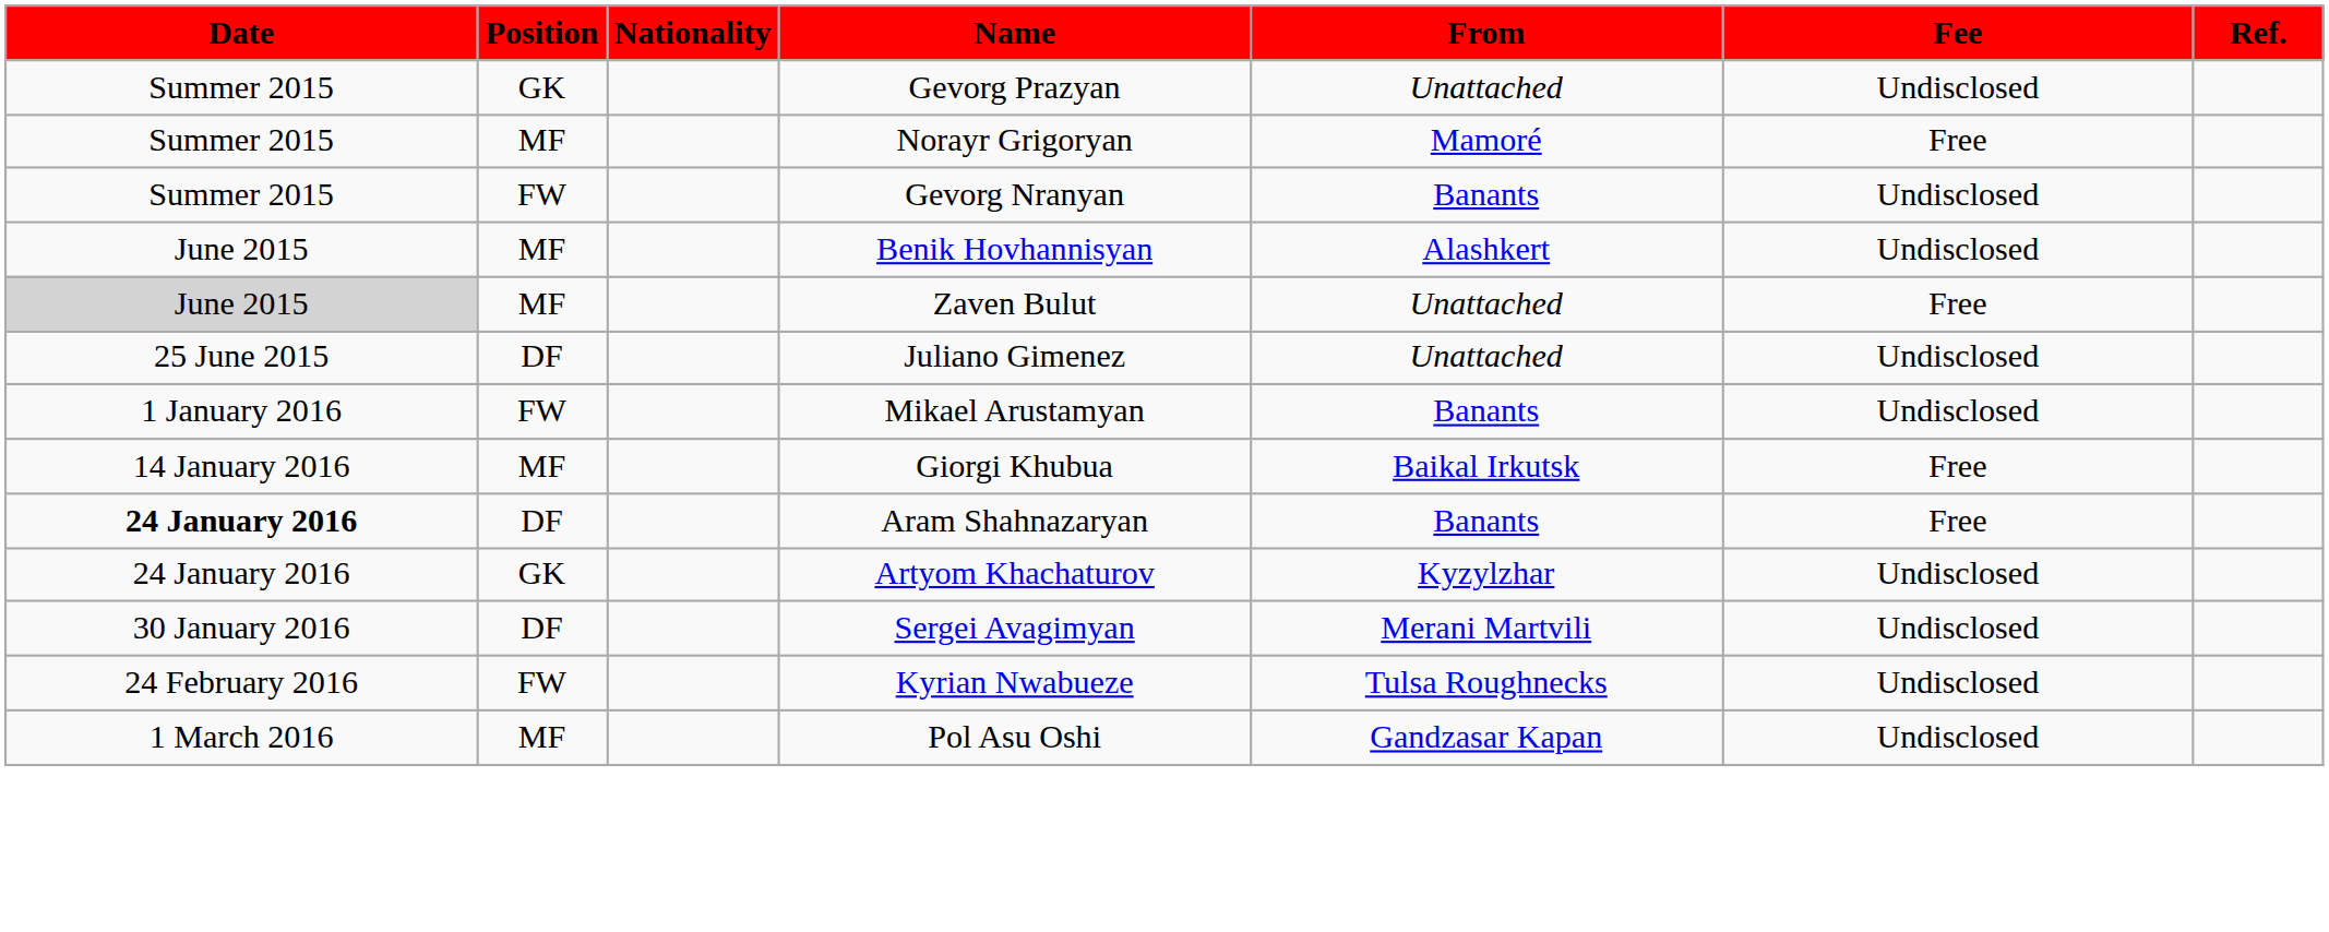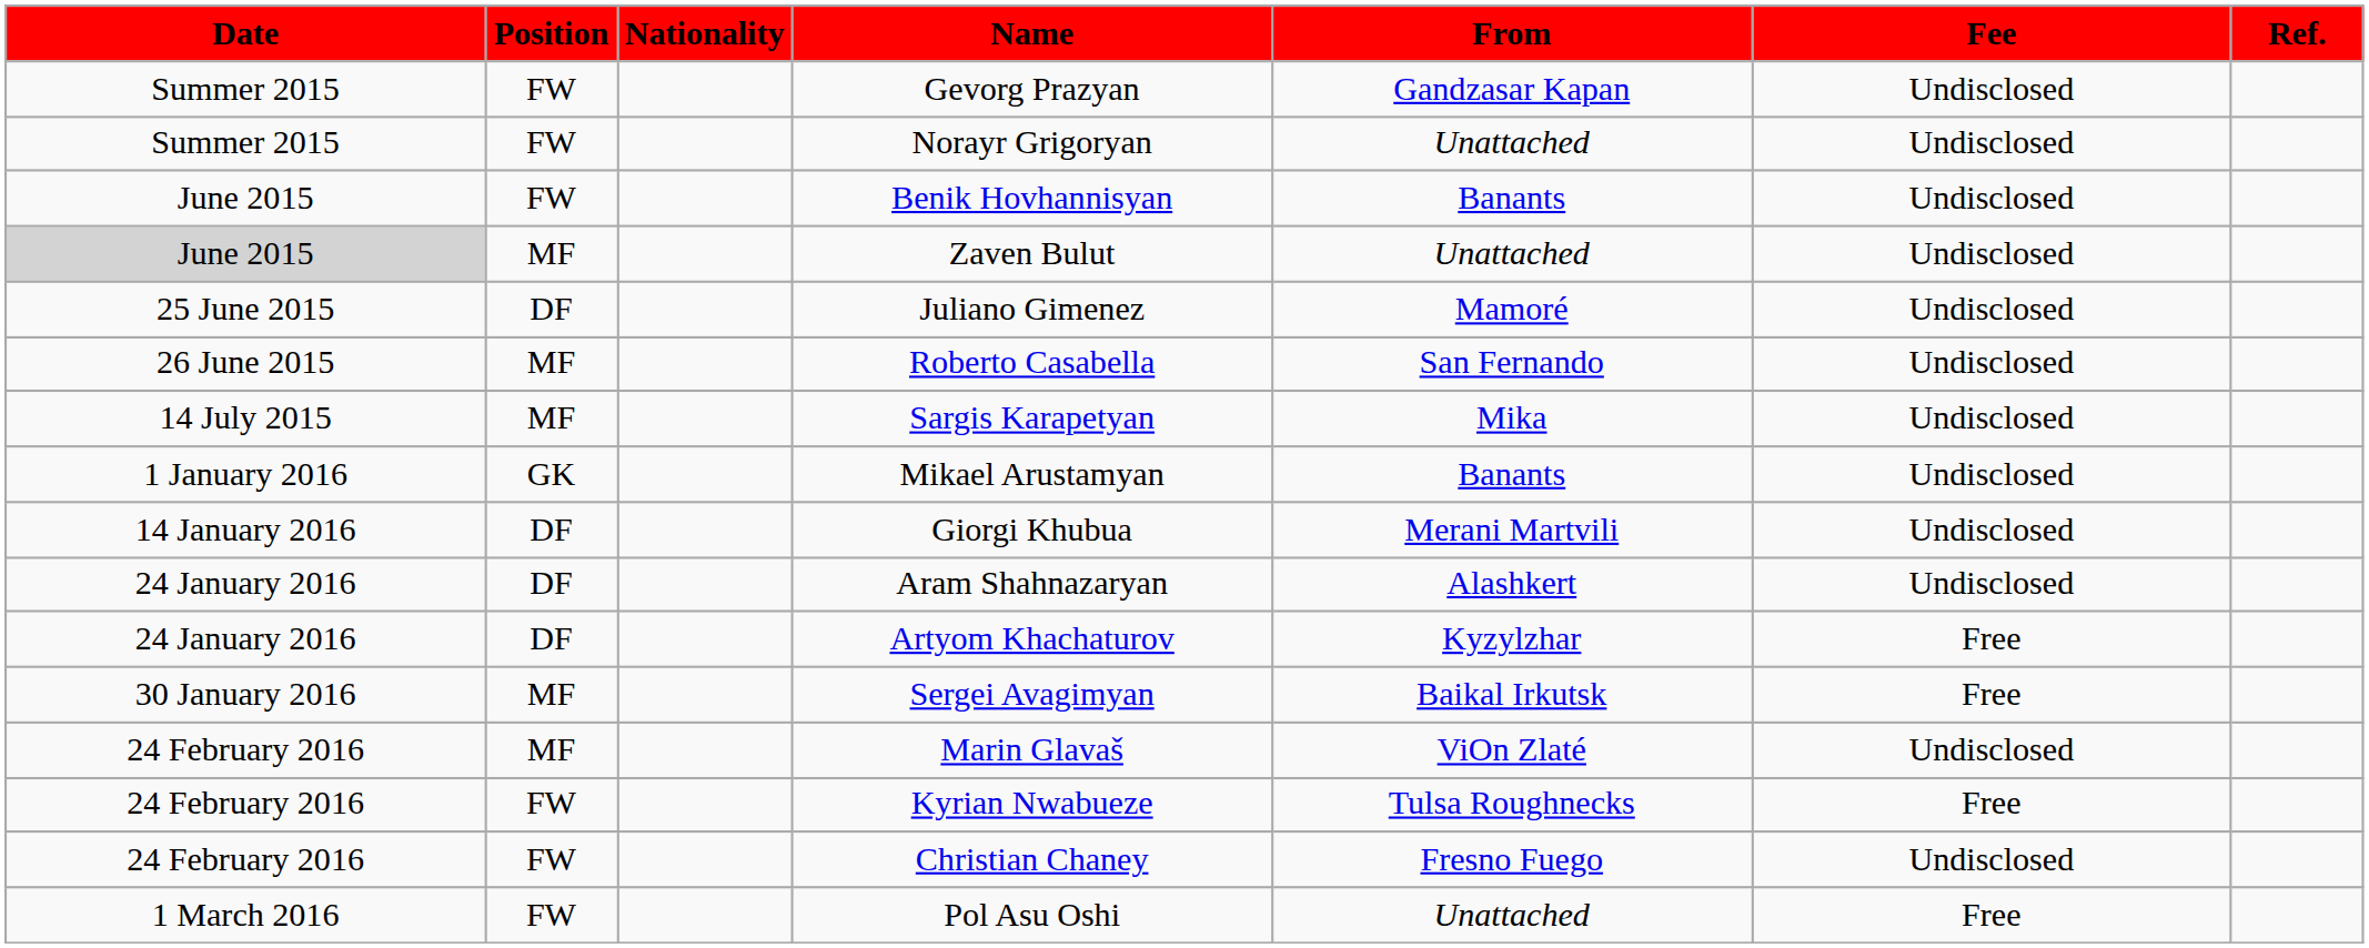Gevorg Prazyan | Position: GK -> FW
Gevorg Prazyan | From: Unattached -> Gandzasar Kapan
Norayr Grigoryan | Position: MF -> FW
Norayr Grigoryan | From: Mamoré -> Unattached
Norayr Grigoryan | Fee: Free -> Undisclosed
- row: Summer 2015 | FW | Gevorg Nranyan | Banants | Undisclosed
Benik Hovhannisyan | Position: MF -> FW
Benik Hovhannisyan | From: Alashkert -> Banants
Zaven Bulut | Fee: Free -> Undisclosed
Juliano Gimenez | From: Unattached -> Mamoré
+ row: 26 June 2015 | MF | Roberto Casabella | San Fernando | Undisclosed
+ row: 14 July 2015 | MF | Sargis Karapetyan | Mika | Undisclosed
Mikael Arustamyan | Position: FW -> GK
Giorgi Khubua | Position: MF -> DF
Giorgi Khubua | From: Baikal Irkutsk -> Merani Martvili
Giorgi Khubua | Fee: Free -> Undisclosed
Aram Shahnazaryan | Date: bold -> normal
Aram Shahnazaryan | From: Banants -> Alashkert
Aram Shahnazaryan | Fee: Free -> Undisclosed
Artyom Khachaturov | Position: GK -> DF
Artyom Khachaturov | Fee: Undisclosed -> Free
Sergei Avagimyan | Position: DF -> MF
Sergei Avagimyan | From: Merani Martvili -> Baikal Irkutsk
Sergei Avagimyan | Fee: Undisclosed -> Free
+ row: 24 February 2016 | MF | Marin Glavaš | ViOn Zlaté | Undisclosed
Kyrian Nwabueze | Fee: Undisclosed -> Free
+ row: 24 February 2016 | FW | Christian Chaney | Fresno Fuego | Undisclosed
Pol Asu Oshi | Position: MF -> FW
Pol Asu Oshi | From: Gandzasar Kapan -> Unattached
Pol Asu Oshi | Fee: Undisclosed -> Free
